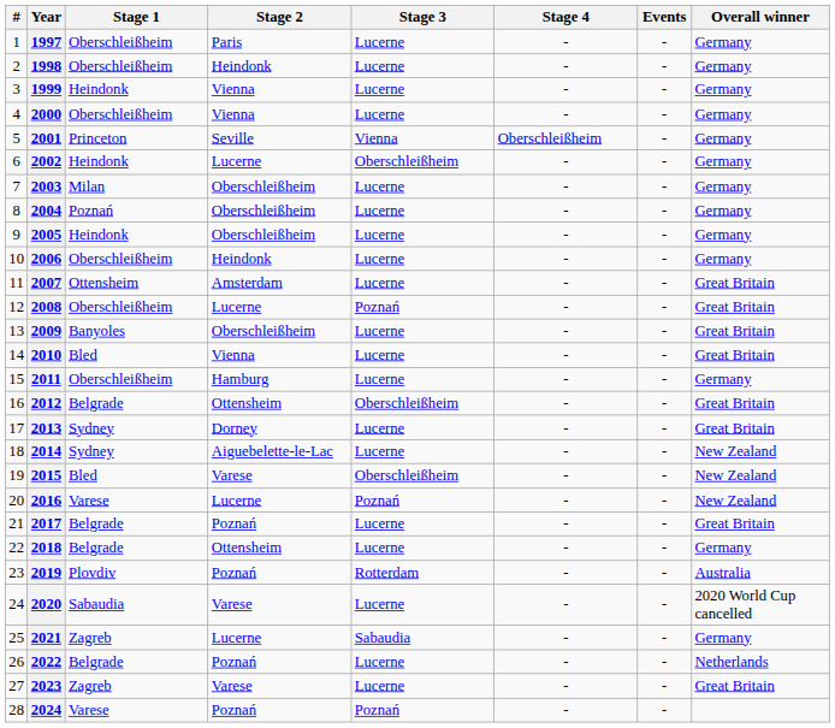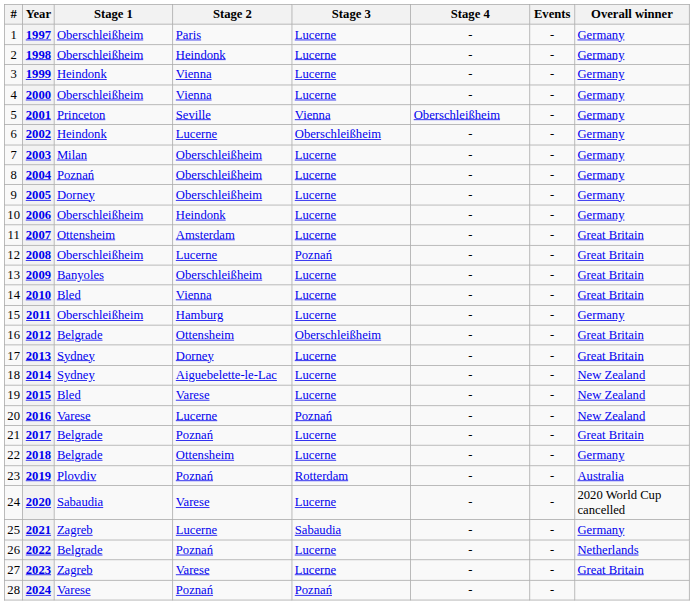2005 | Stage 1: Heindonk -> Dorney
2015 | Stage 3: Oberschleißheim -> Lucerne
